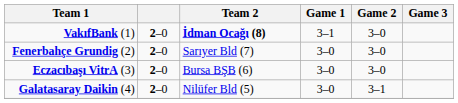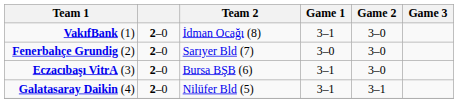VakıfBank (1) | Team 2: bold -> normal
Eczacıbaşı VitrA (3) | Game 1: 3–0 -> 3–1
Galatasaray Daikin (4) | Game 1: 3–0 -> 3–1
